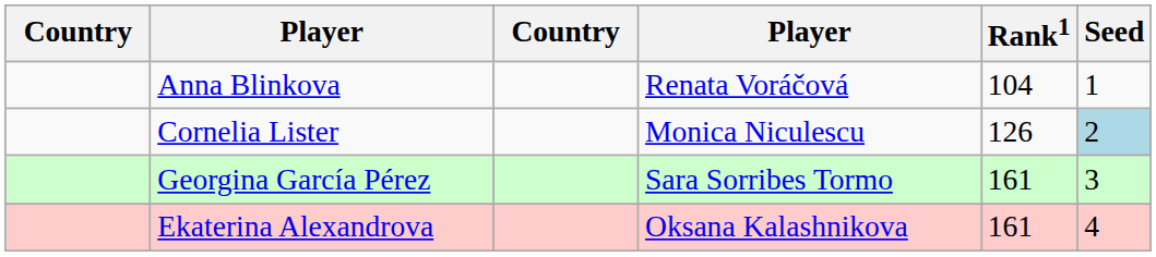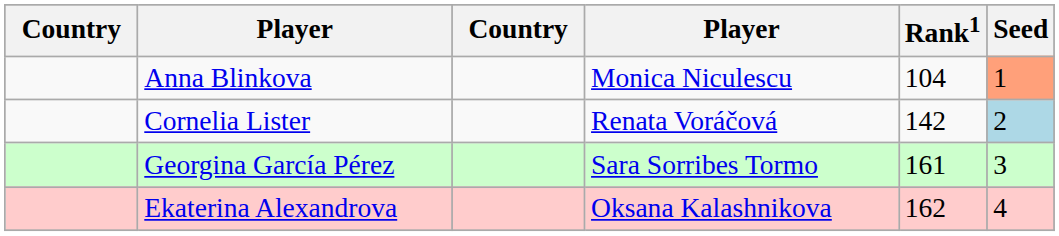Anna Blinkova | column 4: Renata Voráčová -> Monica Niculescu
Anna Blinkova | Seed: no background -> lightsalmon background
Cornelia Lister | column 4: Monica Niculescu -> Renata Voráčová
Cornelia Lister | Rank1: 126 -> 142
Ekaterina Alexandrova | Rank1: 161 -> 162
